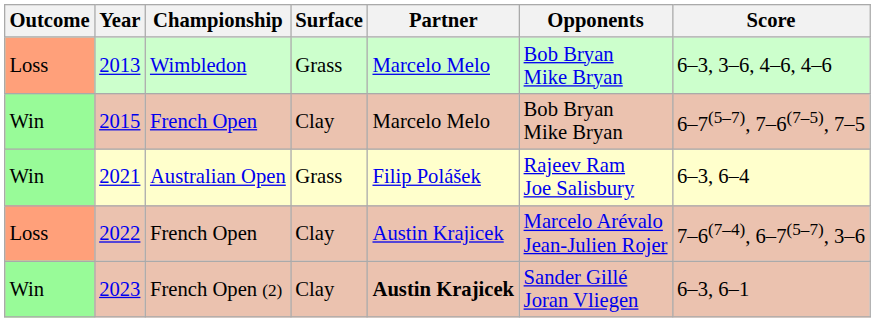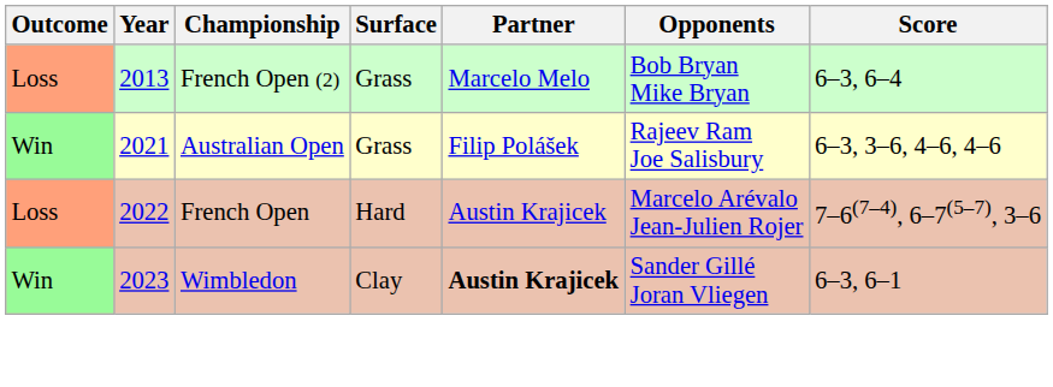2013 | Championship: Wimbledon -> French Open (2)
2013 | Score: 6–3, 3–6, 4–6, 4–6 -> 6–3, 6–4
- row: Win | 2015 | French Open | Clay | Marcelo Melo | Bob Bryan Mike Bryan | 6–7(5–7), 7–6(7–5), 7–5
2021 | Score: 6–3, 6–4 -> 6–3, 3–6, 4–6, 4–6
2022 | Surface: Clay -> Hard
2023 | Championship: French Open (2) -> Wimbledon
